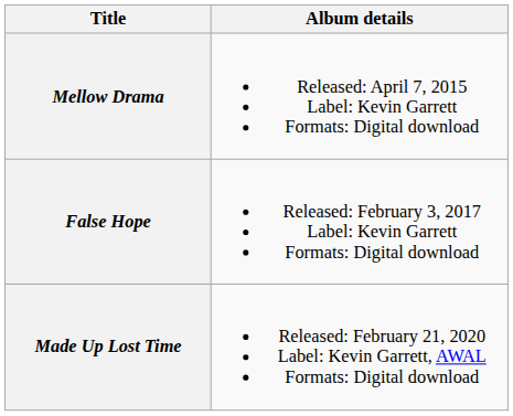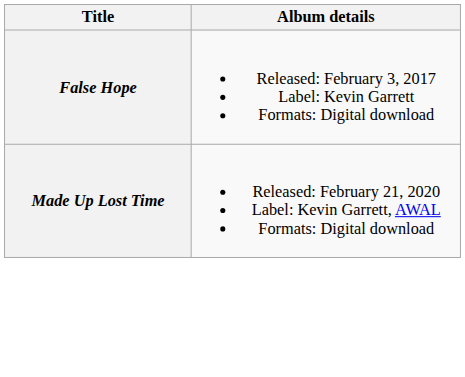- row: Mellow Drama | Released: April 7, 2015 Label: Kevin Garrett Formats: Digital download
